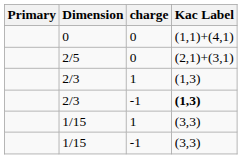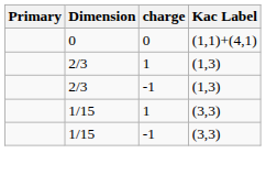- row: 2/5 | 0 | (2,1)+(3,1)
2/3 / -1 | Kac Label: bold -> normal
